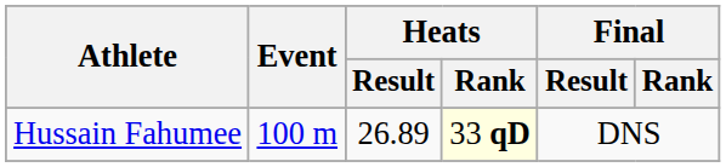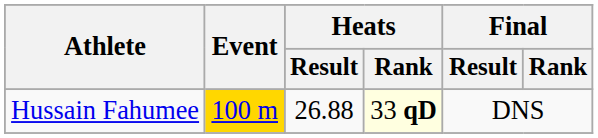Hussain Fahumee | Event: no background -> gold background
Hussain Fahumee | Heats / Result: 26.89 -> 26.88
